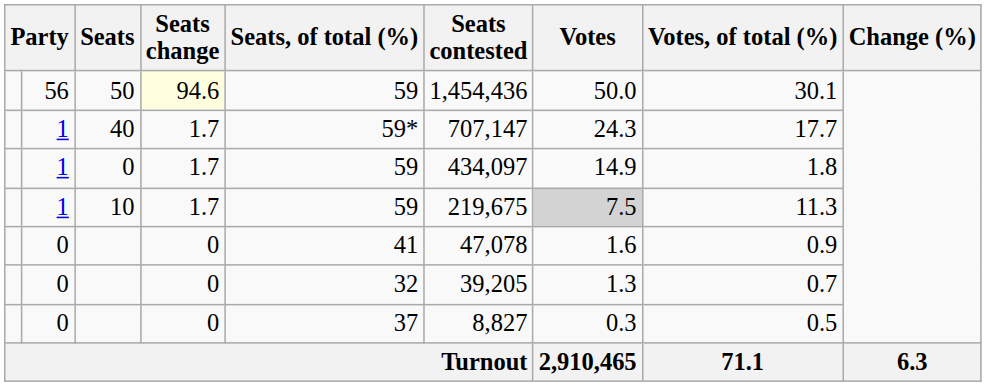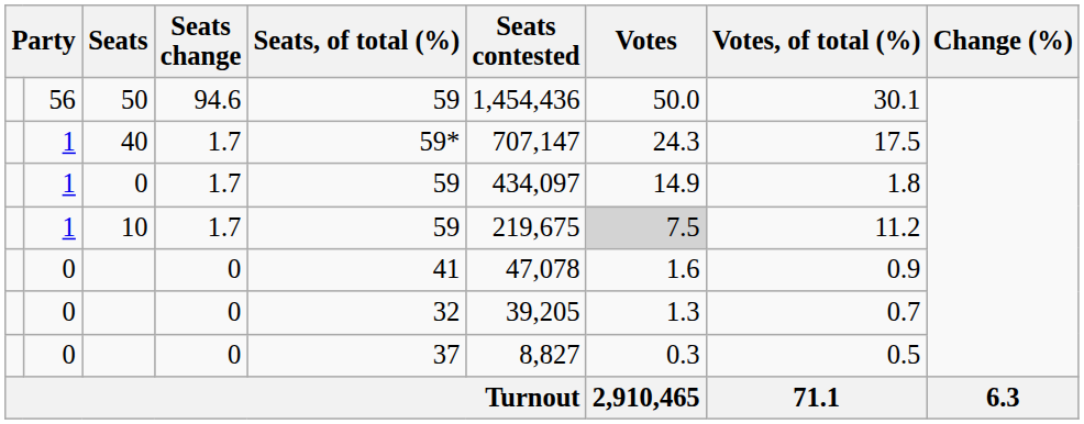50 | Seats change: lightyellow background -> no background
40 | Votes, of total (%): 17.7 -> 17.5
10 | Votes, of total (%): 11.3 -> 11.2
